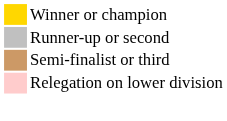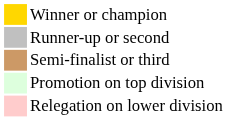+ row: Promotion on top division
